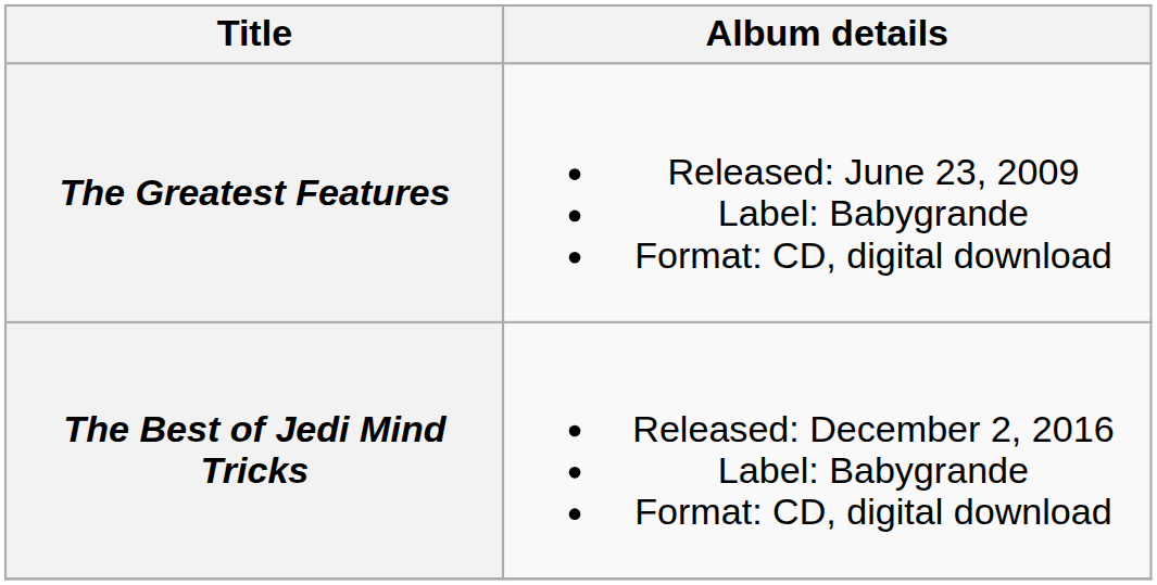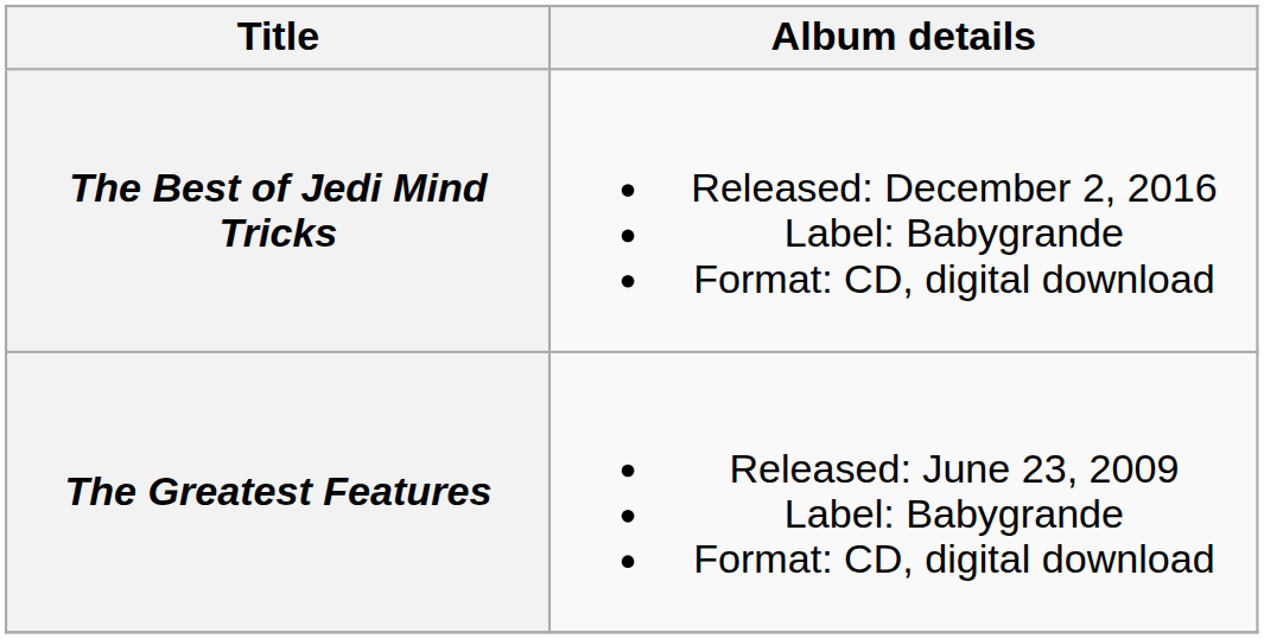rows swapped: The Greatest Features <-> The Best of Jedi Mind Tricks
